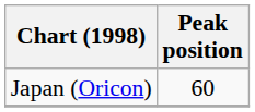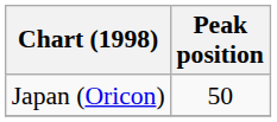Japan (Oricon) | Peak position: 60 -> 50
